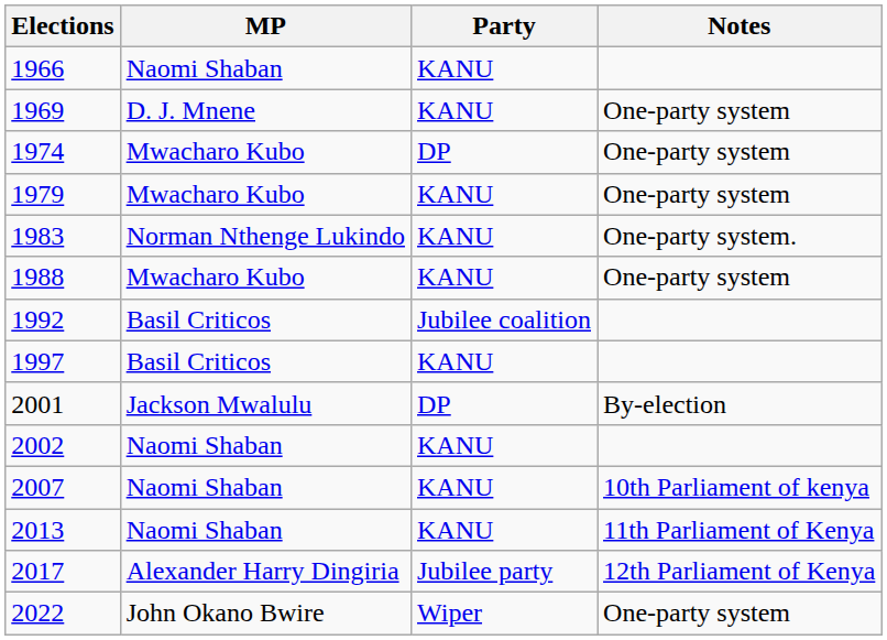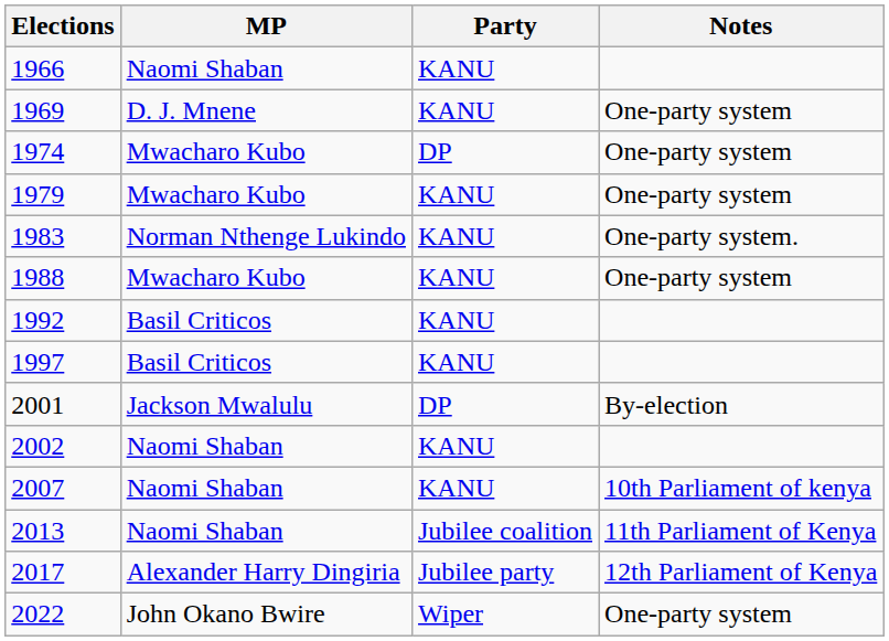1992 | Party: Jubilee coalition -> KANU
2013 | Party: KANU -> Jubilee coalition
